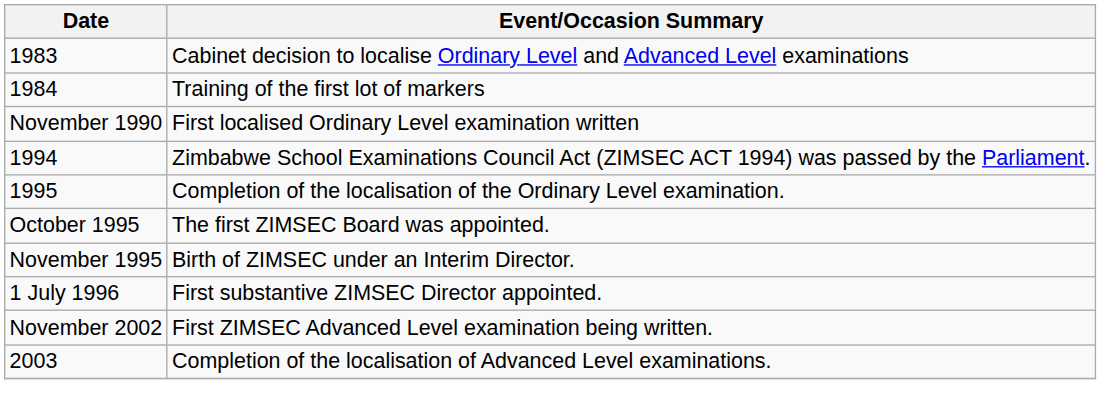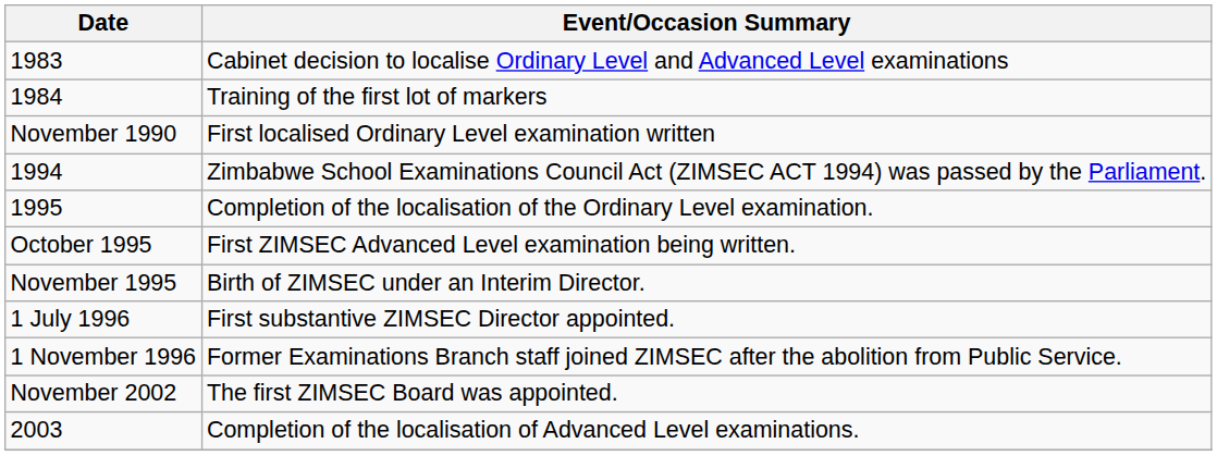October 1995 | Event/Occasion Summary: The first ZIMSEC Board was appointed. -> First ZIMSEC Advanced Level examination being written.
+ row: 1 November 1996 | Former Examinations Branch staff joined ZIMSEC after the abolition from Public Service.
November 2002 | Event/Occasion Summary: First ZIMSEC Advanced Level examination being written. -> The first ZIMSEC Board was appointed.
